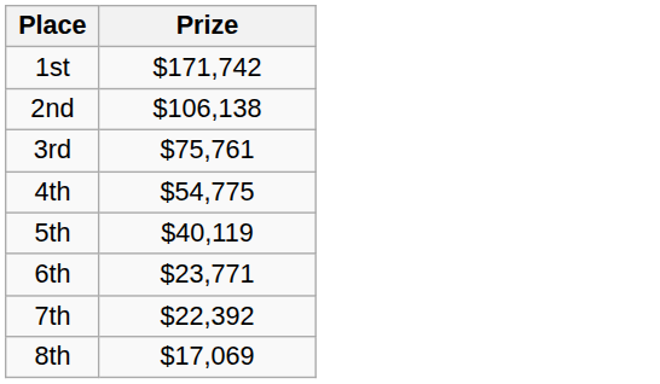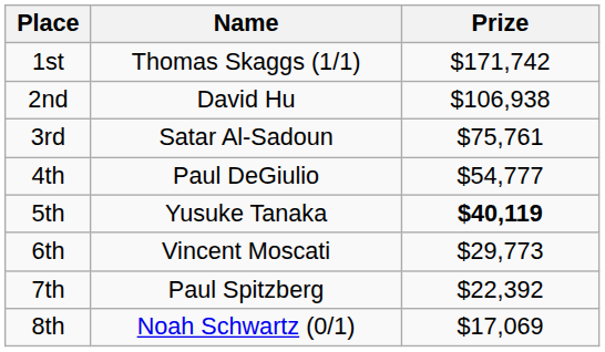+ column: Name | Thomas Skaggs (1/1) | David Hu | Satar Al-Sadoun | Paul DeGiulio | Yusuke Tanaka | Vincent Moscati | Paul Spitzberg | Noah Schwartz (0/1)
2nd | Prize: $106,138 -> $106,938
4th | Prize: $54,775 -> $54,777
5th | Prize: normal -> bold
6th | Prize: $23,771 -> $29,773
